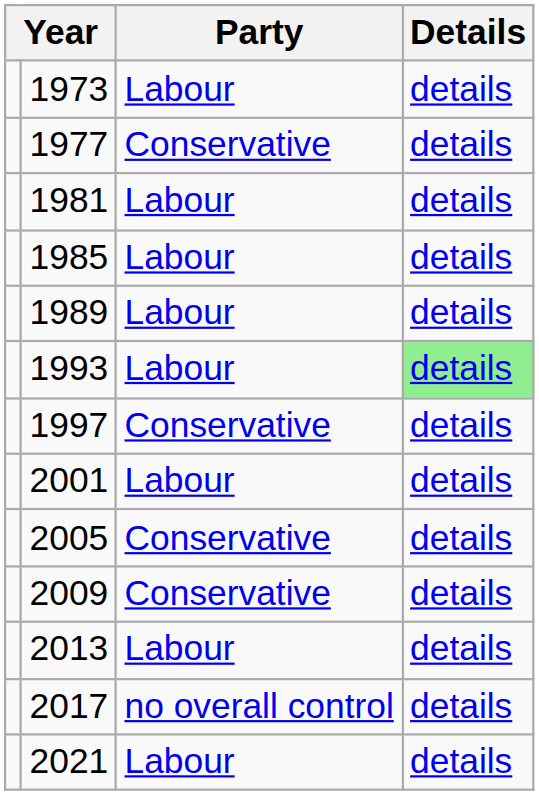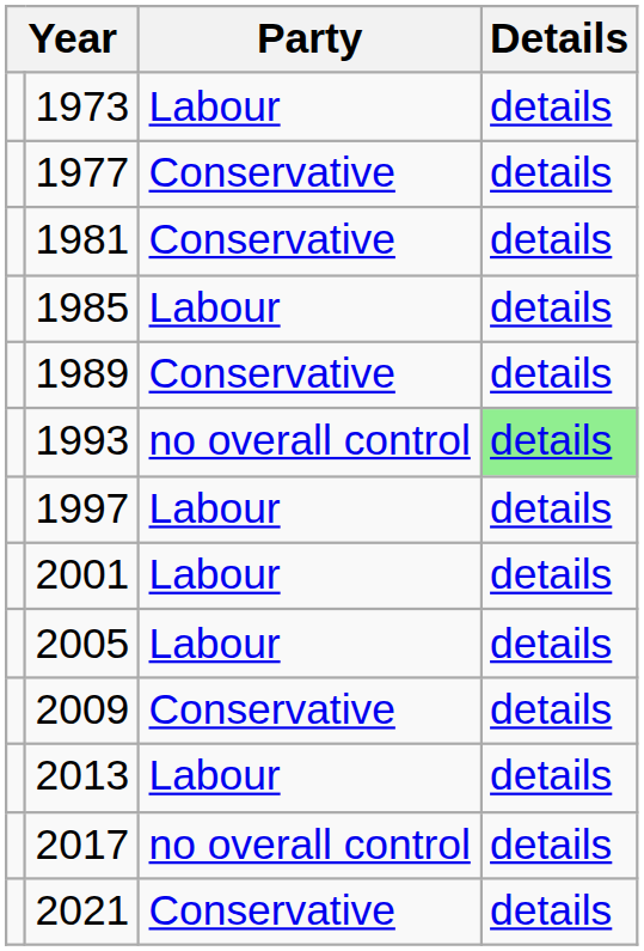1981 | Party: Labour -> Conservative
1989 | Party: Labour -> Conservative
1993 | Party: Labour -> no overall control
1997 | Party: Conservative -> Labour
2005 | Party: Conservative -> Labour
2021 | Party: Labour -> Conservative
